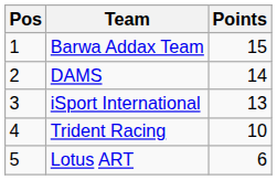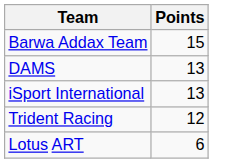- column: Pos | 1 | 2 | 3 | 4 | 5
DAMS | Points: 14 -> 13
Trident Racing | Points: 10 -> 12
